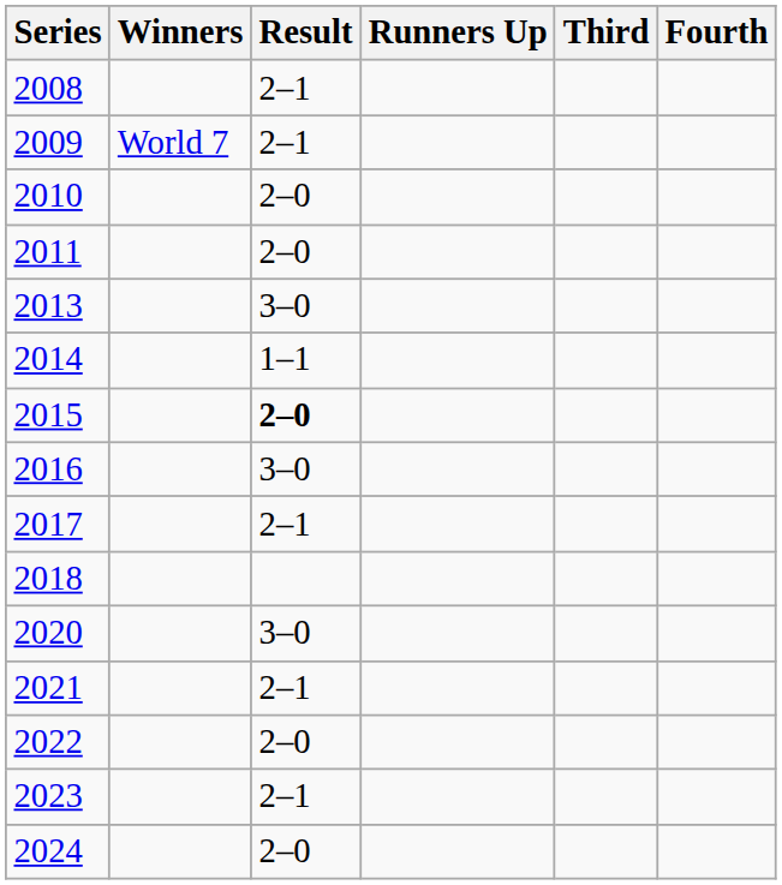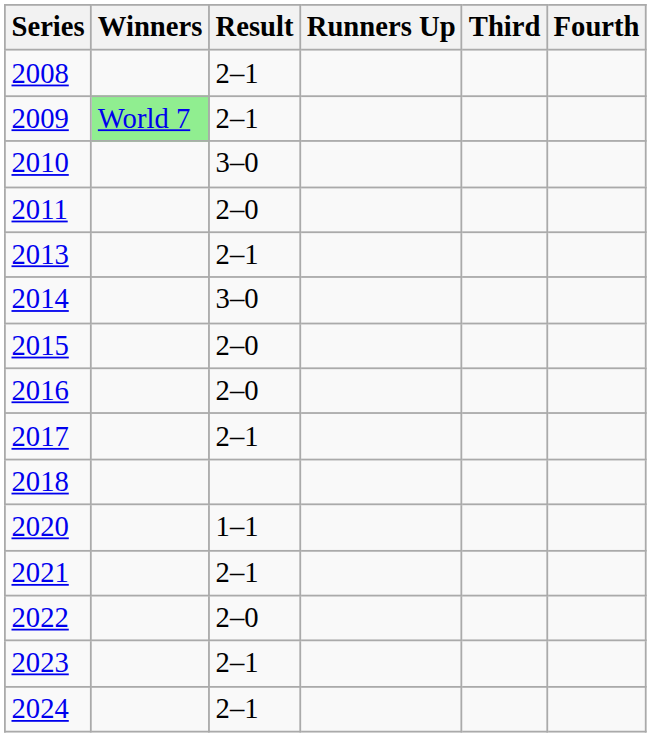2009 | Winners: no background -> lightgreen background
2010 | Result: 2–0 -> 3–0
2013 | Result: 3–0 -> 2–1
2014 | Result: 1–1 -> 3–0
2015 | Result: bold -> normal
2016 | Result: 3–0 -> 2–0
2020 | Result: 3–0 -> 1–1
2024 | Result: 2–0 -> 2–1
